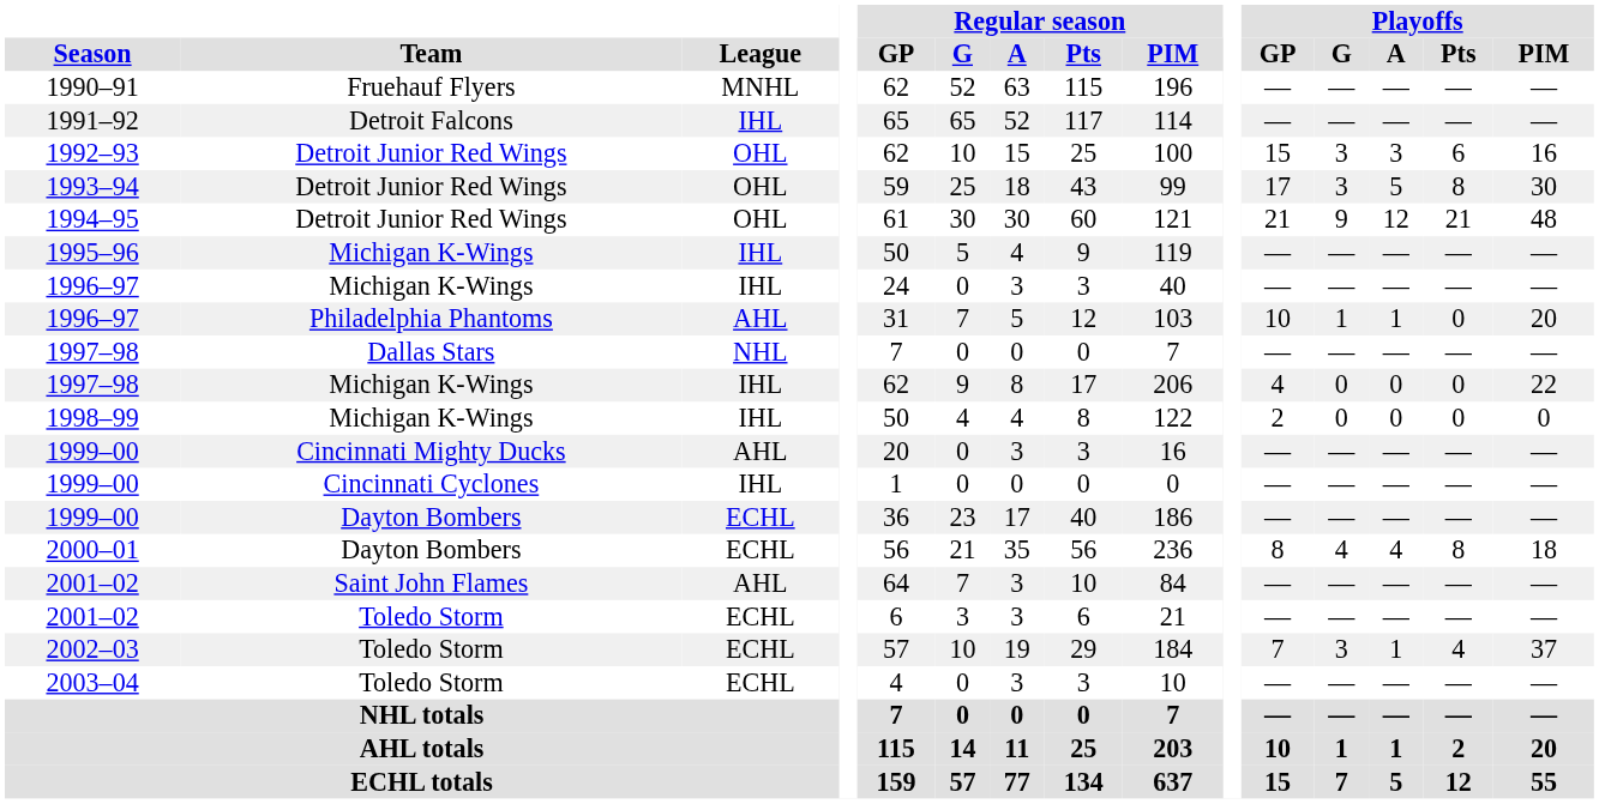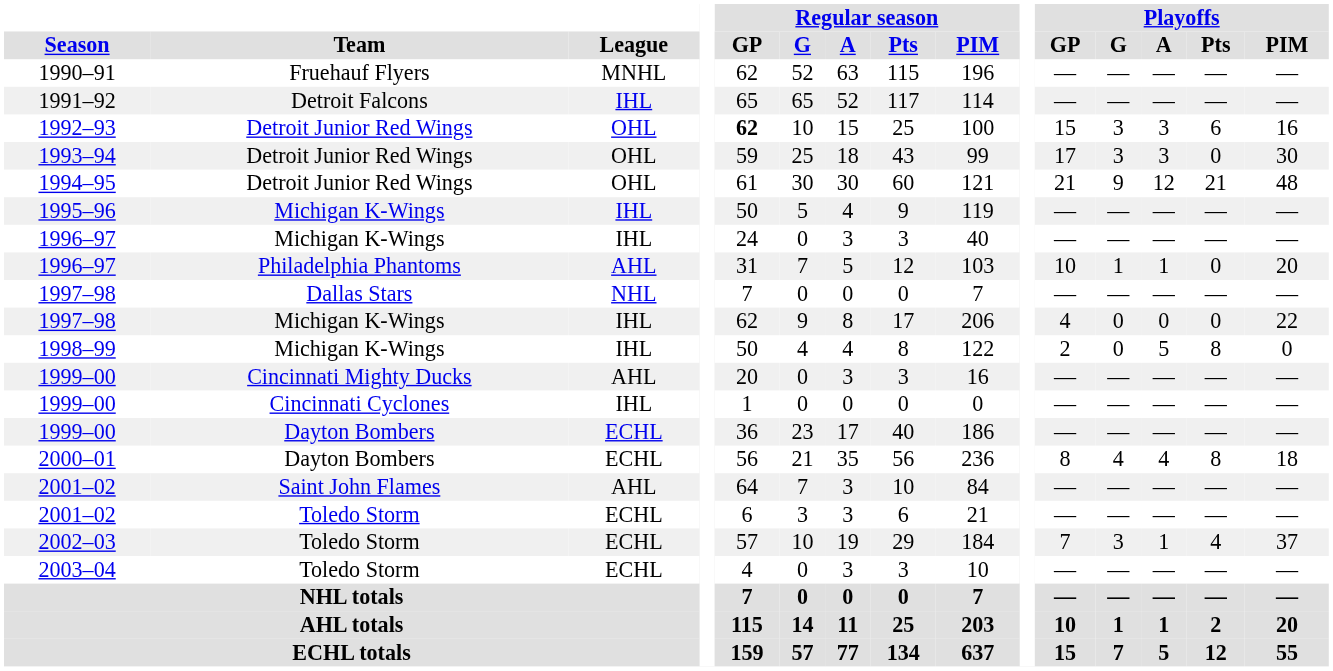1992–93 | Regular season / GP: normal -> bold
1993–94 | Playoffs / A: 5 -> 3
1993–94 | Playoffs / Pts: 8 -> 0
1998–99 | Playoffs / A: 0 -> 5
1998–99 | Playoffs / Pts: 0 -> 8
